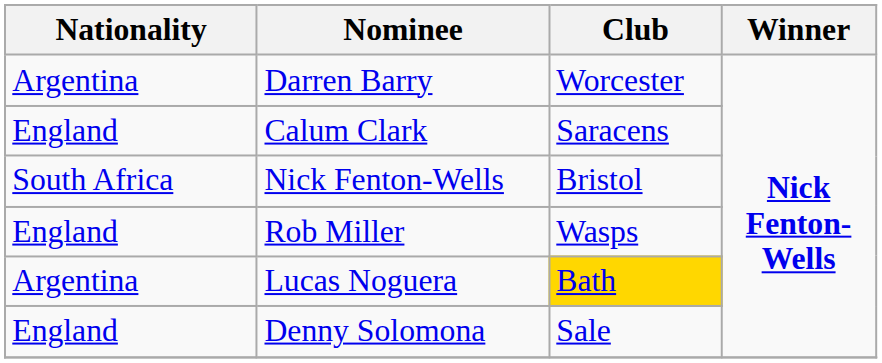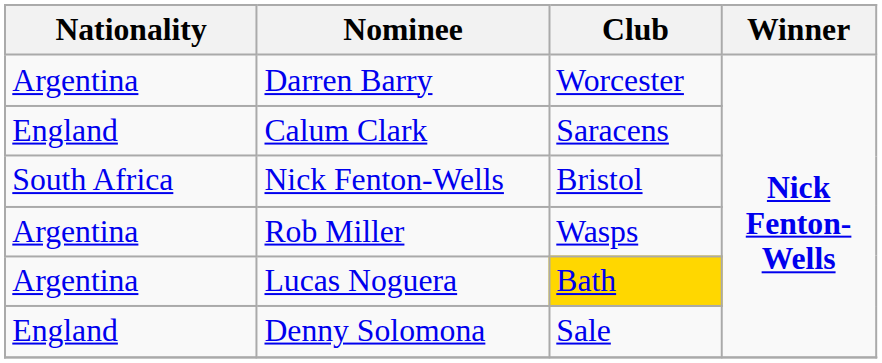Rob Miller | Nationality: England -> Argentina
